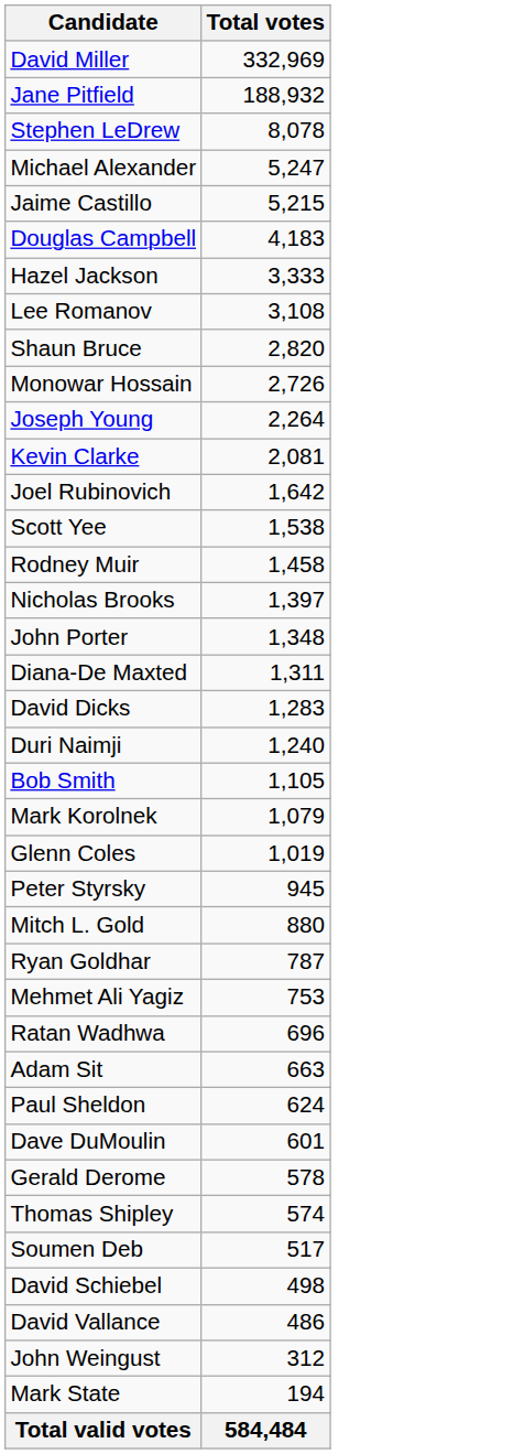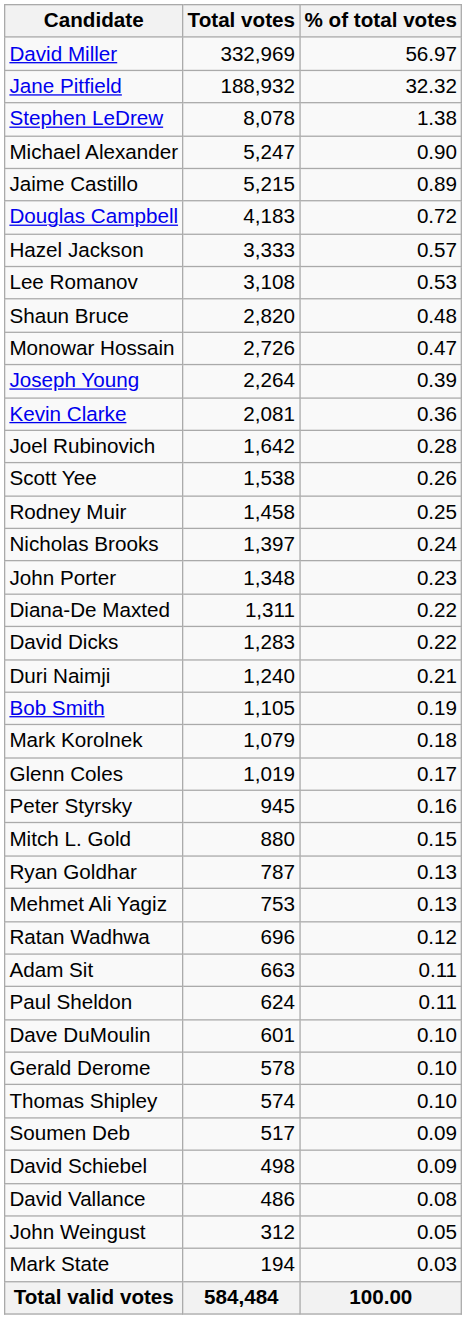+ column: % of total votes | 56.97 | 32.32 | 1.38 | 0.90 | 0.89 | 0.72 | 0.57 | 0.53 | 0.48 | 0.47 | 0.39 | 0.36 | 0.28 | 0.26 | 0.25 | 0.24 | 0.23 | 0.22 | 0.22 | 0.21 | 0.19 | 0.18 | 0.17 | 0.16 | 0.15 | 0.13 | 0.13 | 0.12 | 0.11 | 0.11 | 0.10 | 0.10 | 0.10 | 0.09 | 0.09 | 0.08 | 0.05 | 0.03 | 100.00
